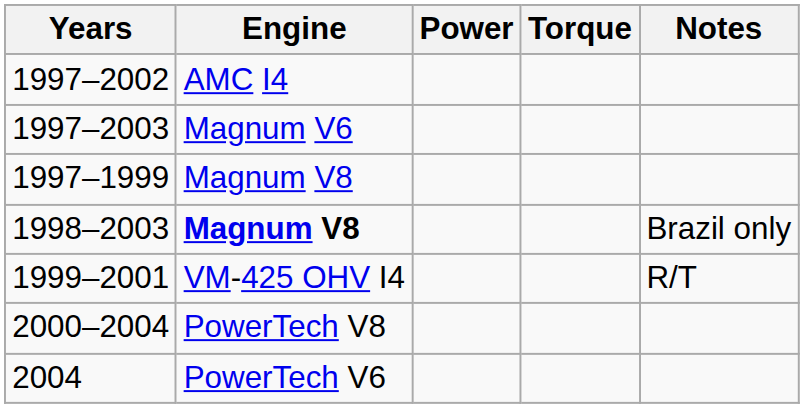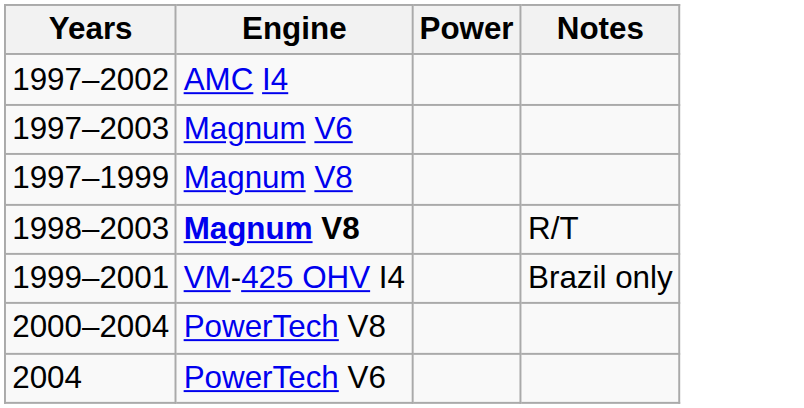- column: Torque
1998–2003 | Notes: Brazil only -> R/T
1999–2001 | Notes: R/T -> Brazil only
